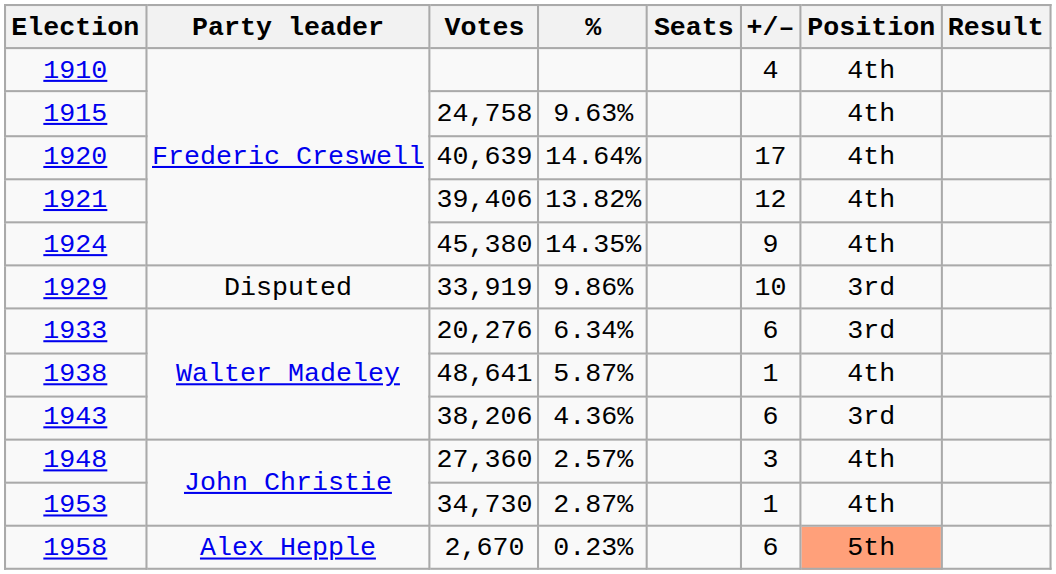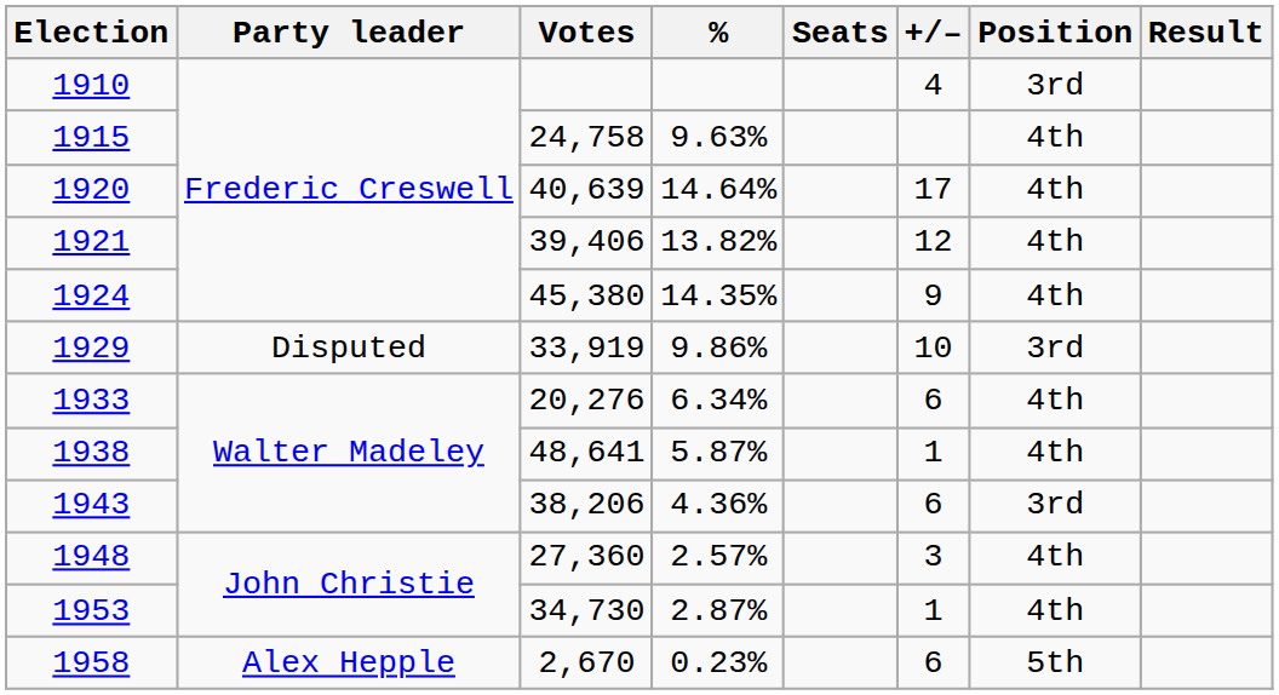1910 | Position: 4th -> 3rd
1933 | Position: 3rd -> 4th
1958 | Position: lightsalmon background -> no background
